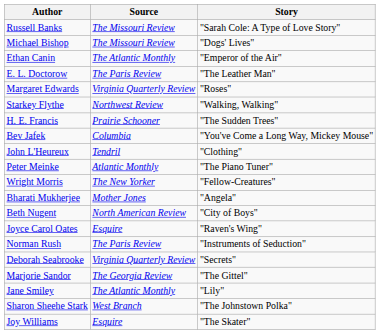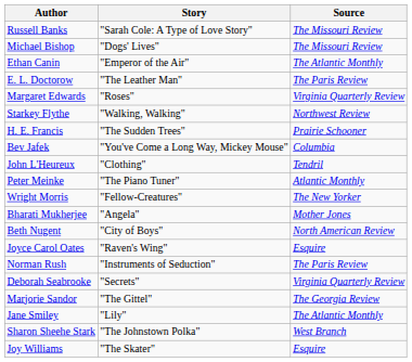columns swapped: Story <-> Source
